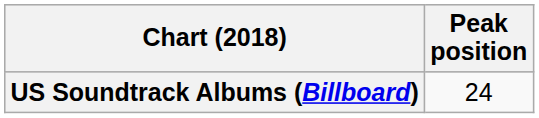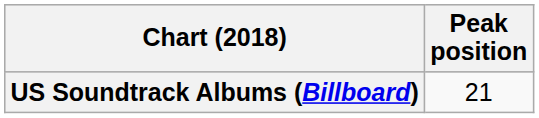US Soundtrack Albums (Billboard) | Peak position: 24 -> 21
